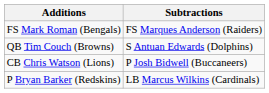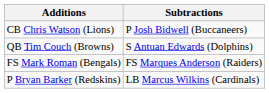rows swapped: FS Mark Roman (Bengals) <-> CB Chris Watson (Lions)
